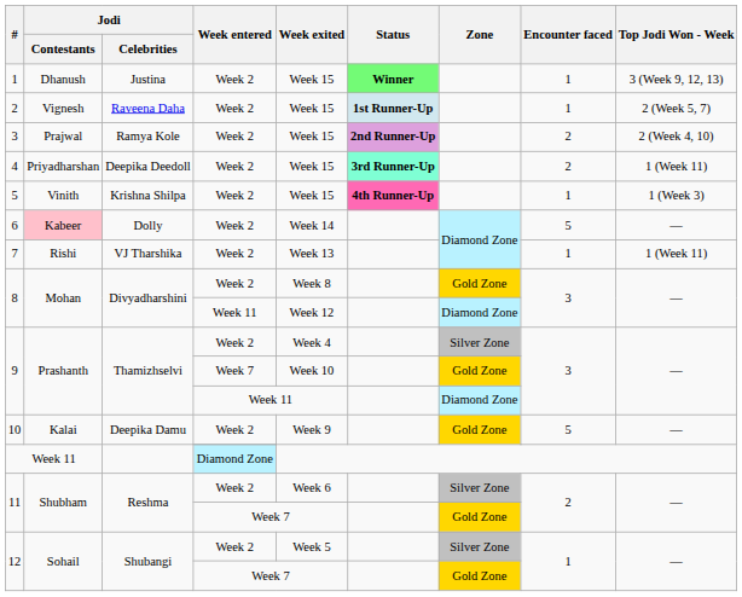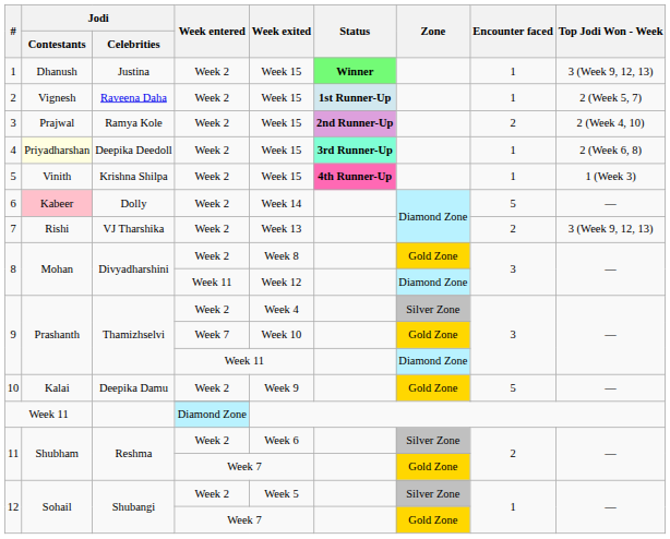4 | Jodi / Contestants: no background -> lightyellow background
4 | Encounter faced: 2 -> 1
4 | Top Jodi Won - Week: 1 (Week 11) -> 2 (Week 6, 8)
7 | Encounter faced: 1 -> 2
7 | Top Jodi Won - Week: 1 (Week 11) -> 3 (Week 9, 12, 13)
